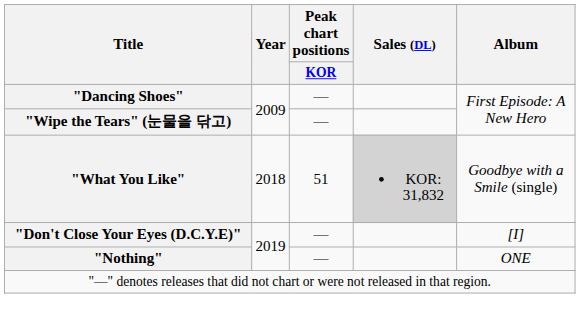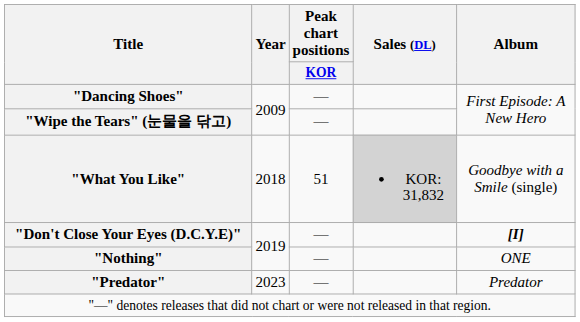"Don't Close Your Eyes (D.C.Y.E)" | Album: normal -> bold
+ row: "Predator" | 2023 | — | Predator
